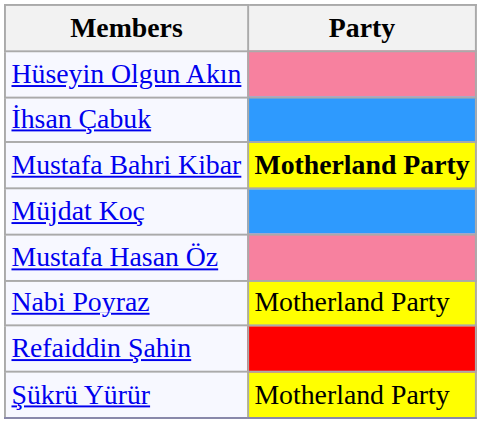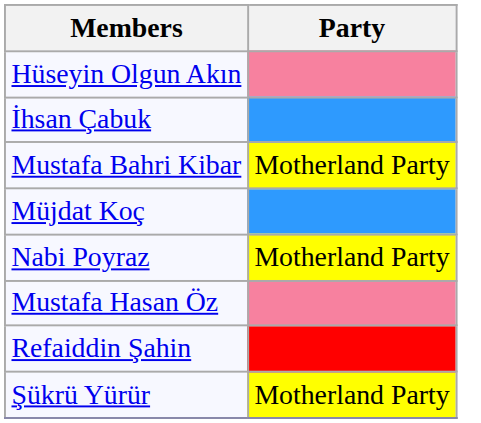Mustafa Bahri Kibar | Party: bold -> normal
rows swapped: Mustafa Hasan Öz <-> Nabi Poyraz
